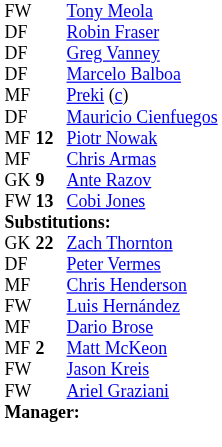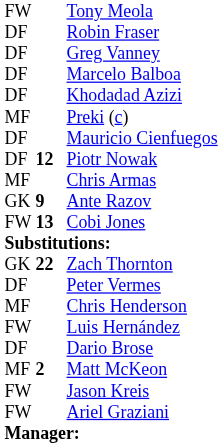+ row: DF | Khodadad Azizi
Piotr Nowak | column 1: MF -> DF
Dario Brose | column 1: MF -> DF
